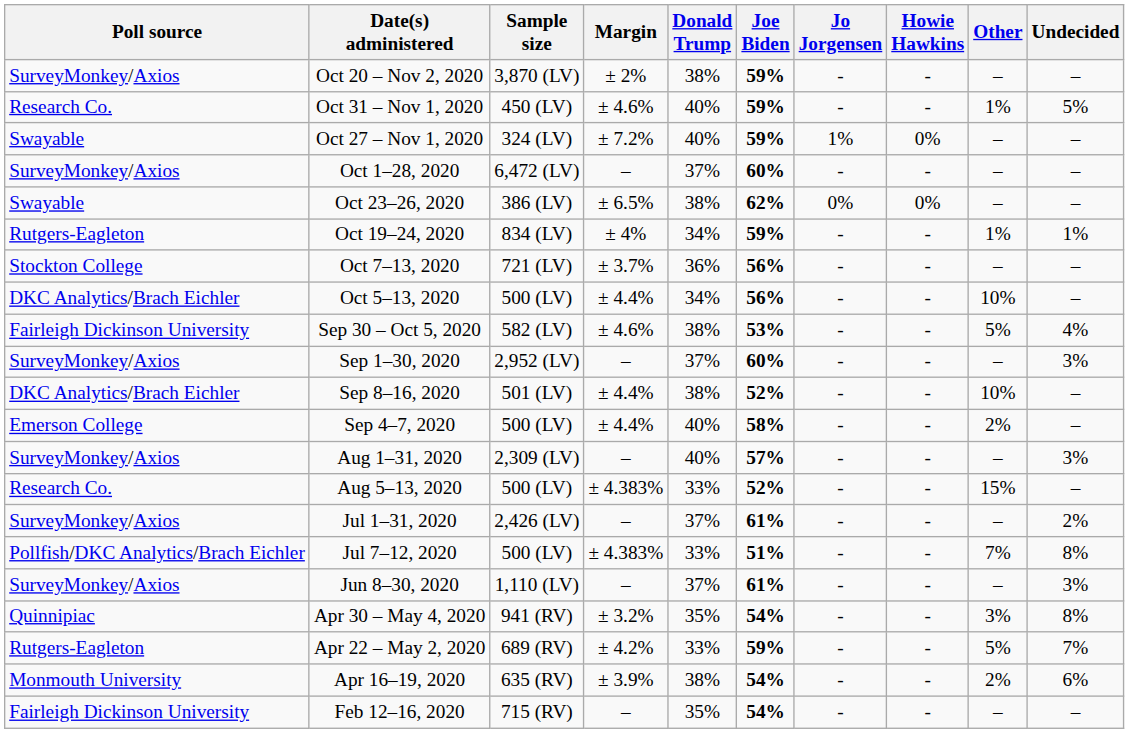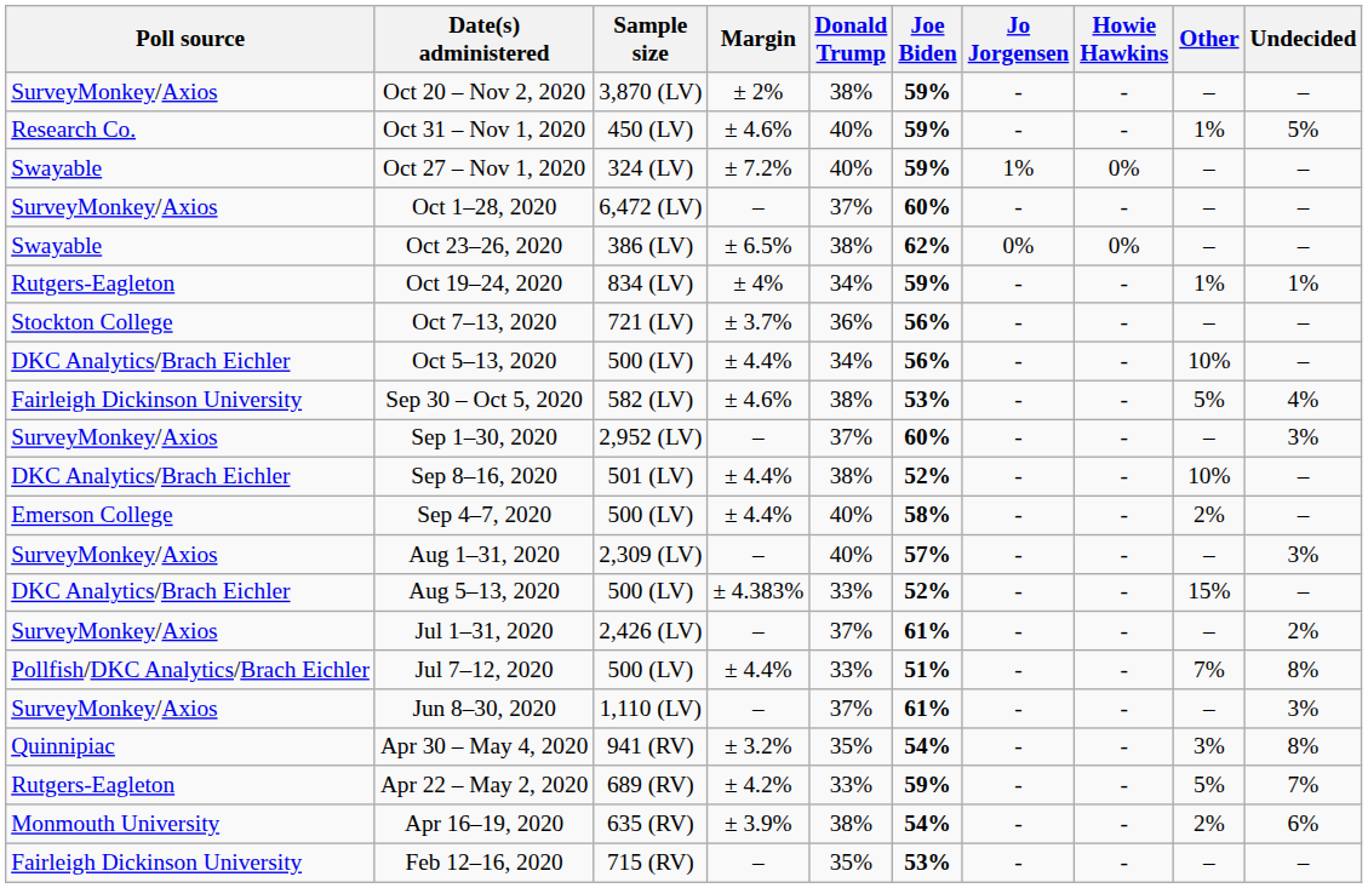Aug 5–13, 2020 | Poll source: Research Co. -> DKC Analytics/Brach Eichler
Jul 7–12, 2020 | Margin: ± 4.383% -> ± 4.4%
Feb 12–16, 2020 | Joe Biden: 54% -> 53%
